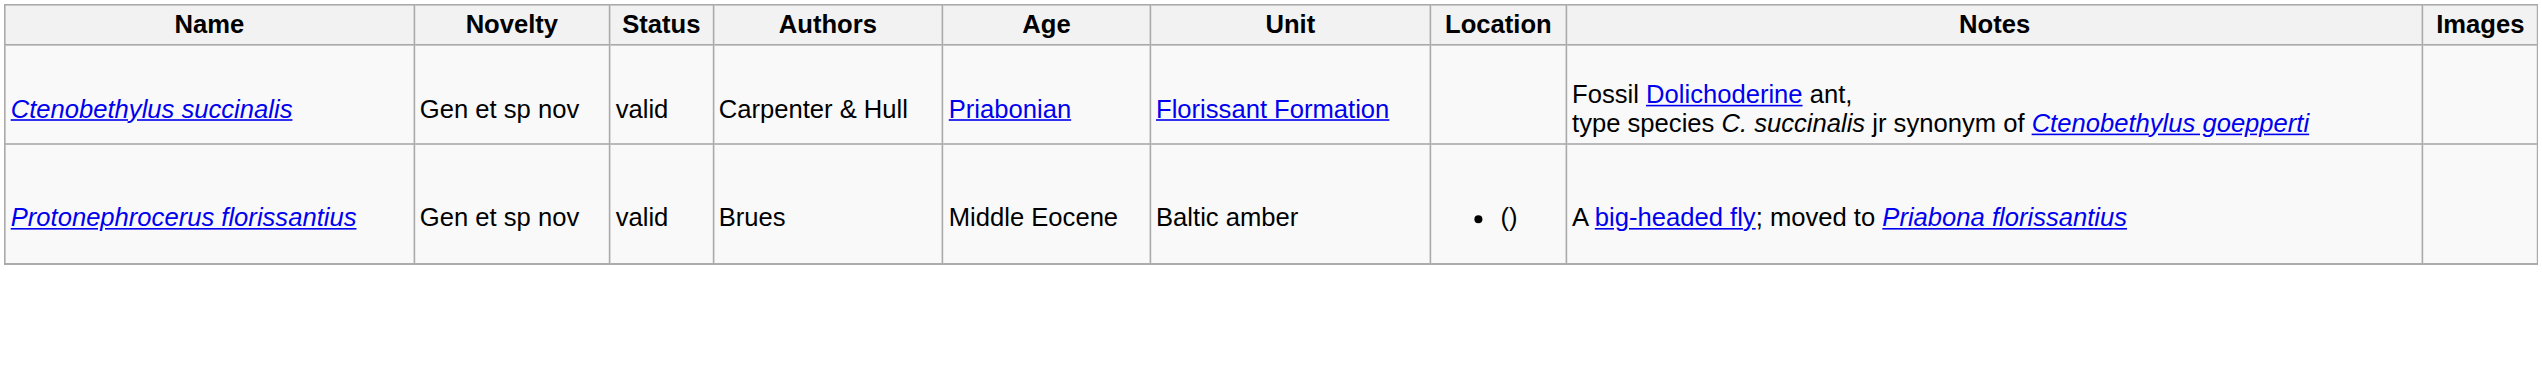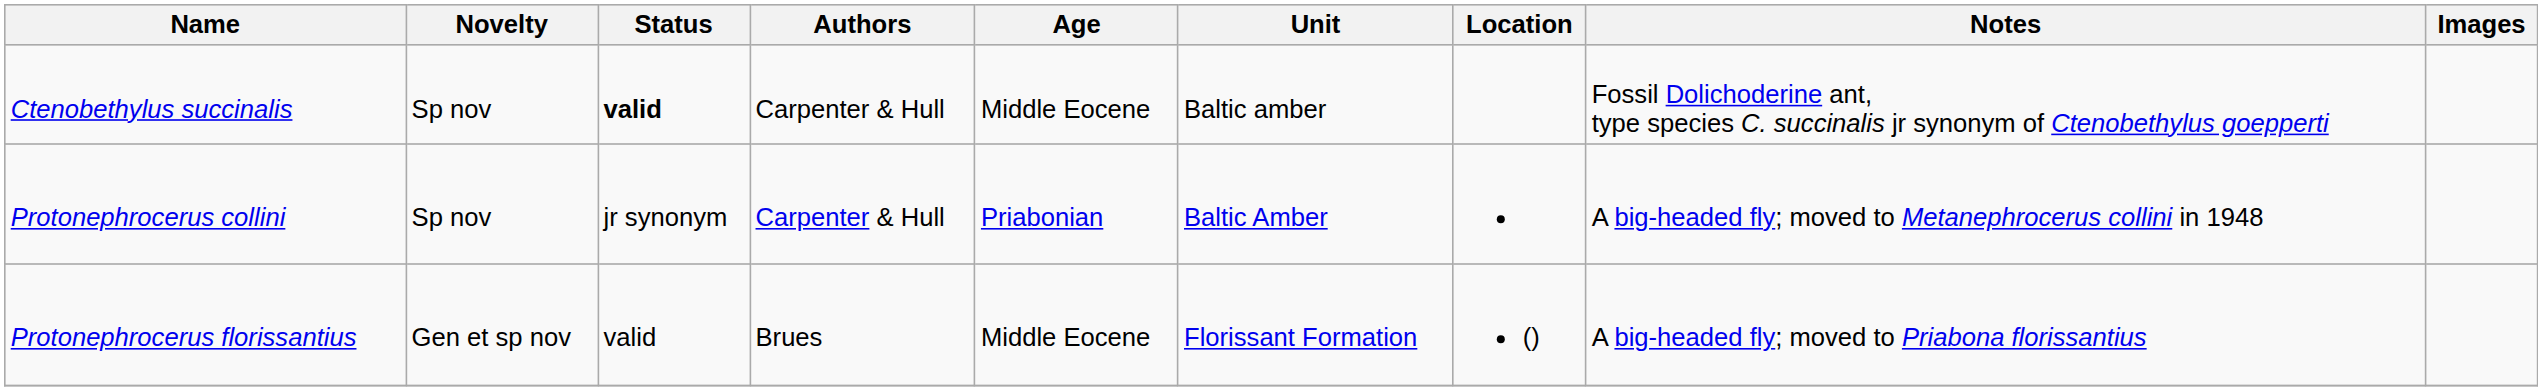Ctenobethylus succinalis | Novelty: Gen et sp nov -> Sp nov
Ctenobethylus succinalis | Status: normal -> bold
Ctenobethylus succinalis | Age: Priabonian -> Middle Eocene
Ctenobethylus succinalis | Unit: Florissant Formation -> Baltic amber
+ row: Protonephrocerus collini | Sp nov | jr synonym | Carpenter & Hull | Priabonian | Baltic Amber | A big-headed fly; moved to Metanephrocerus collini in 1948
Protonephrocerus florissantius | Unit: Baltic amber -> Florissant Formation
